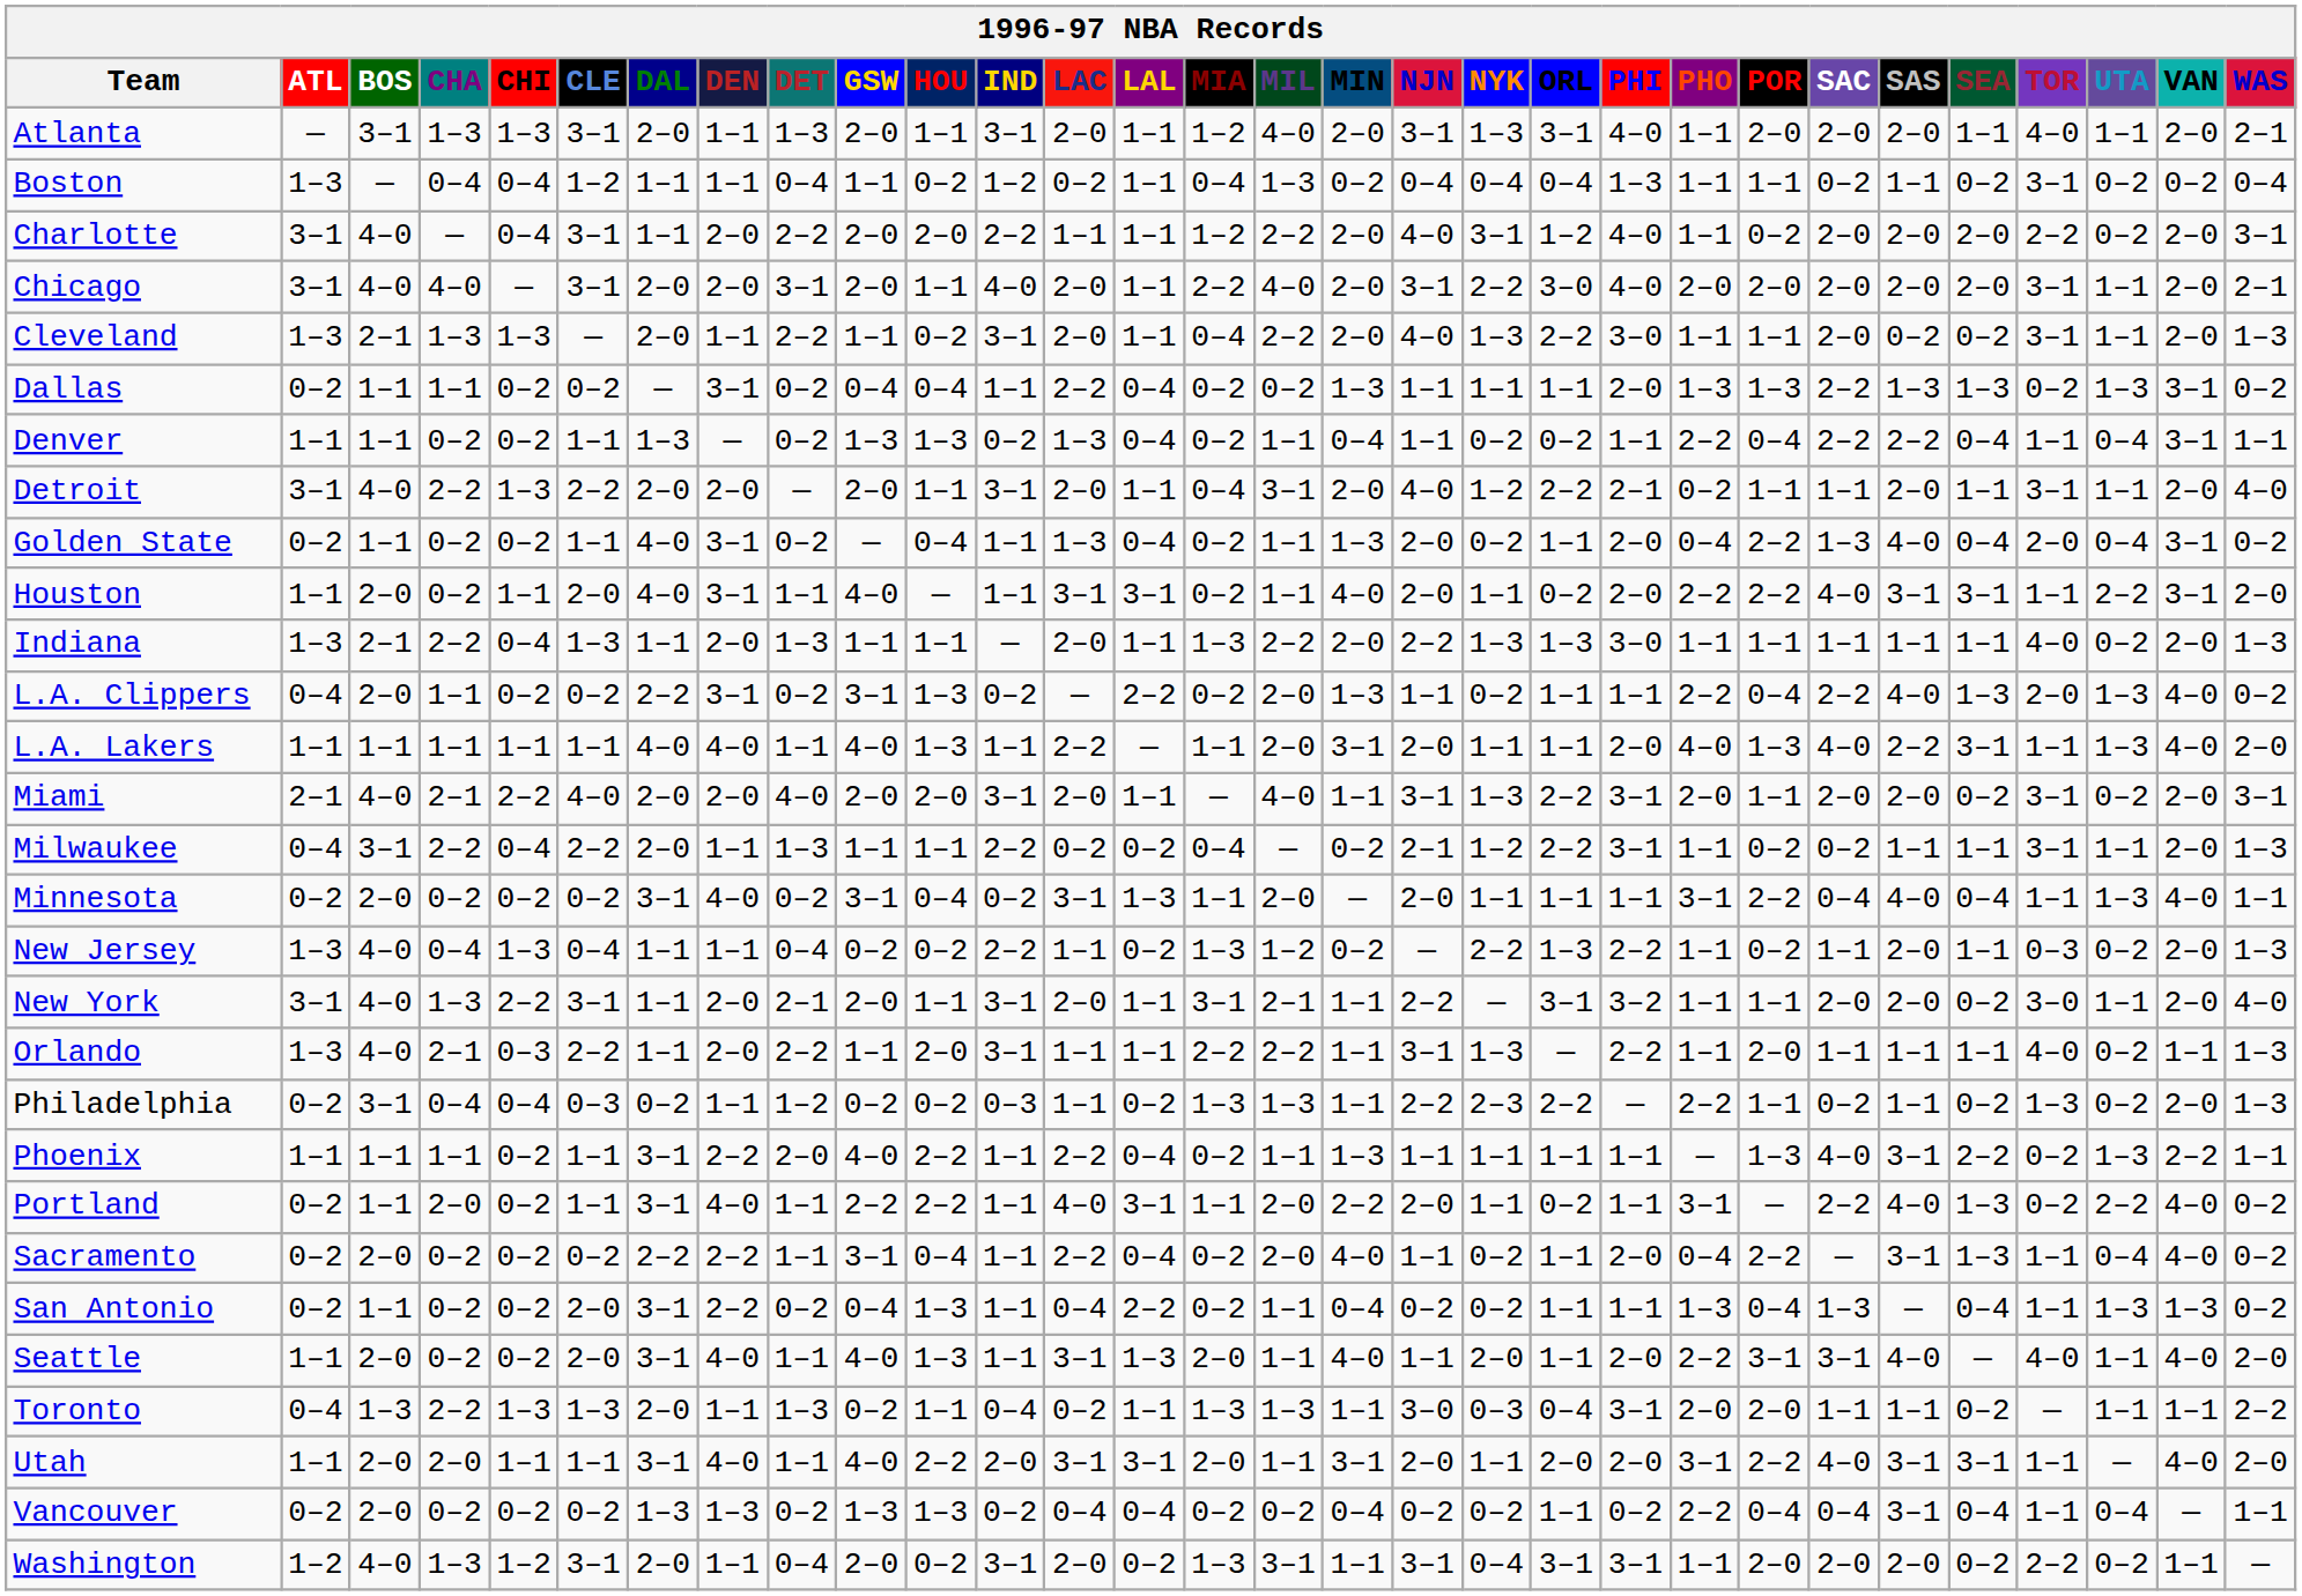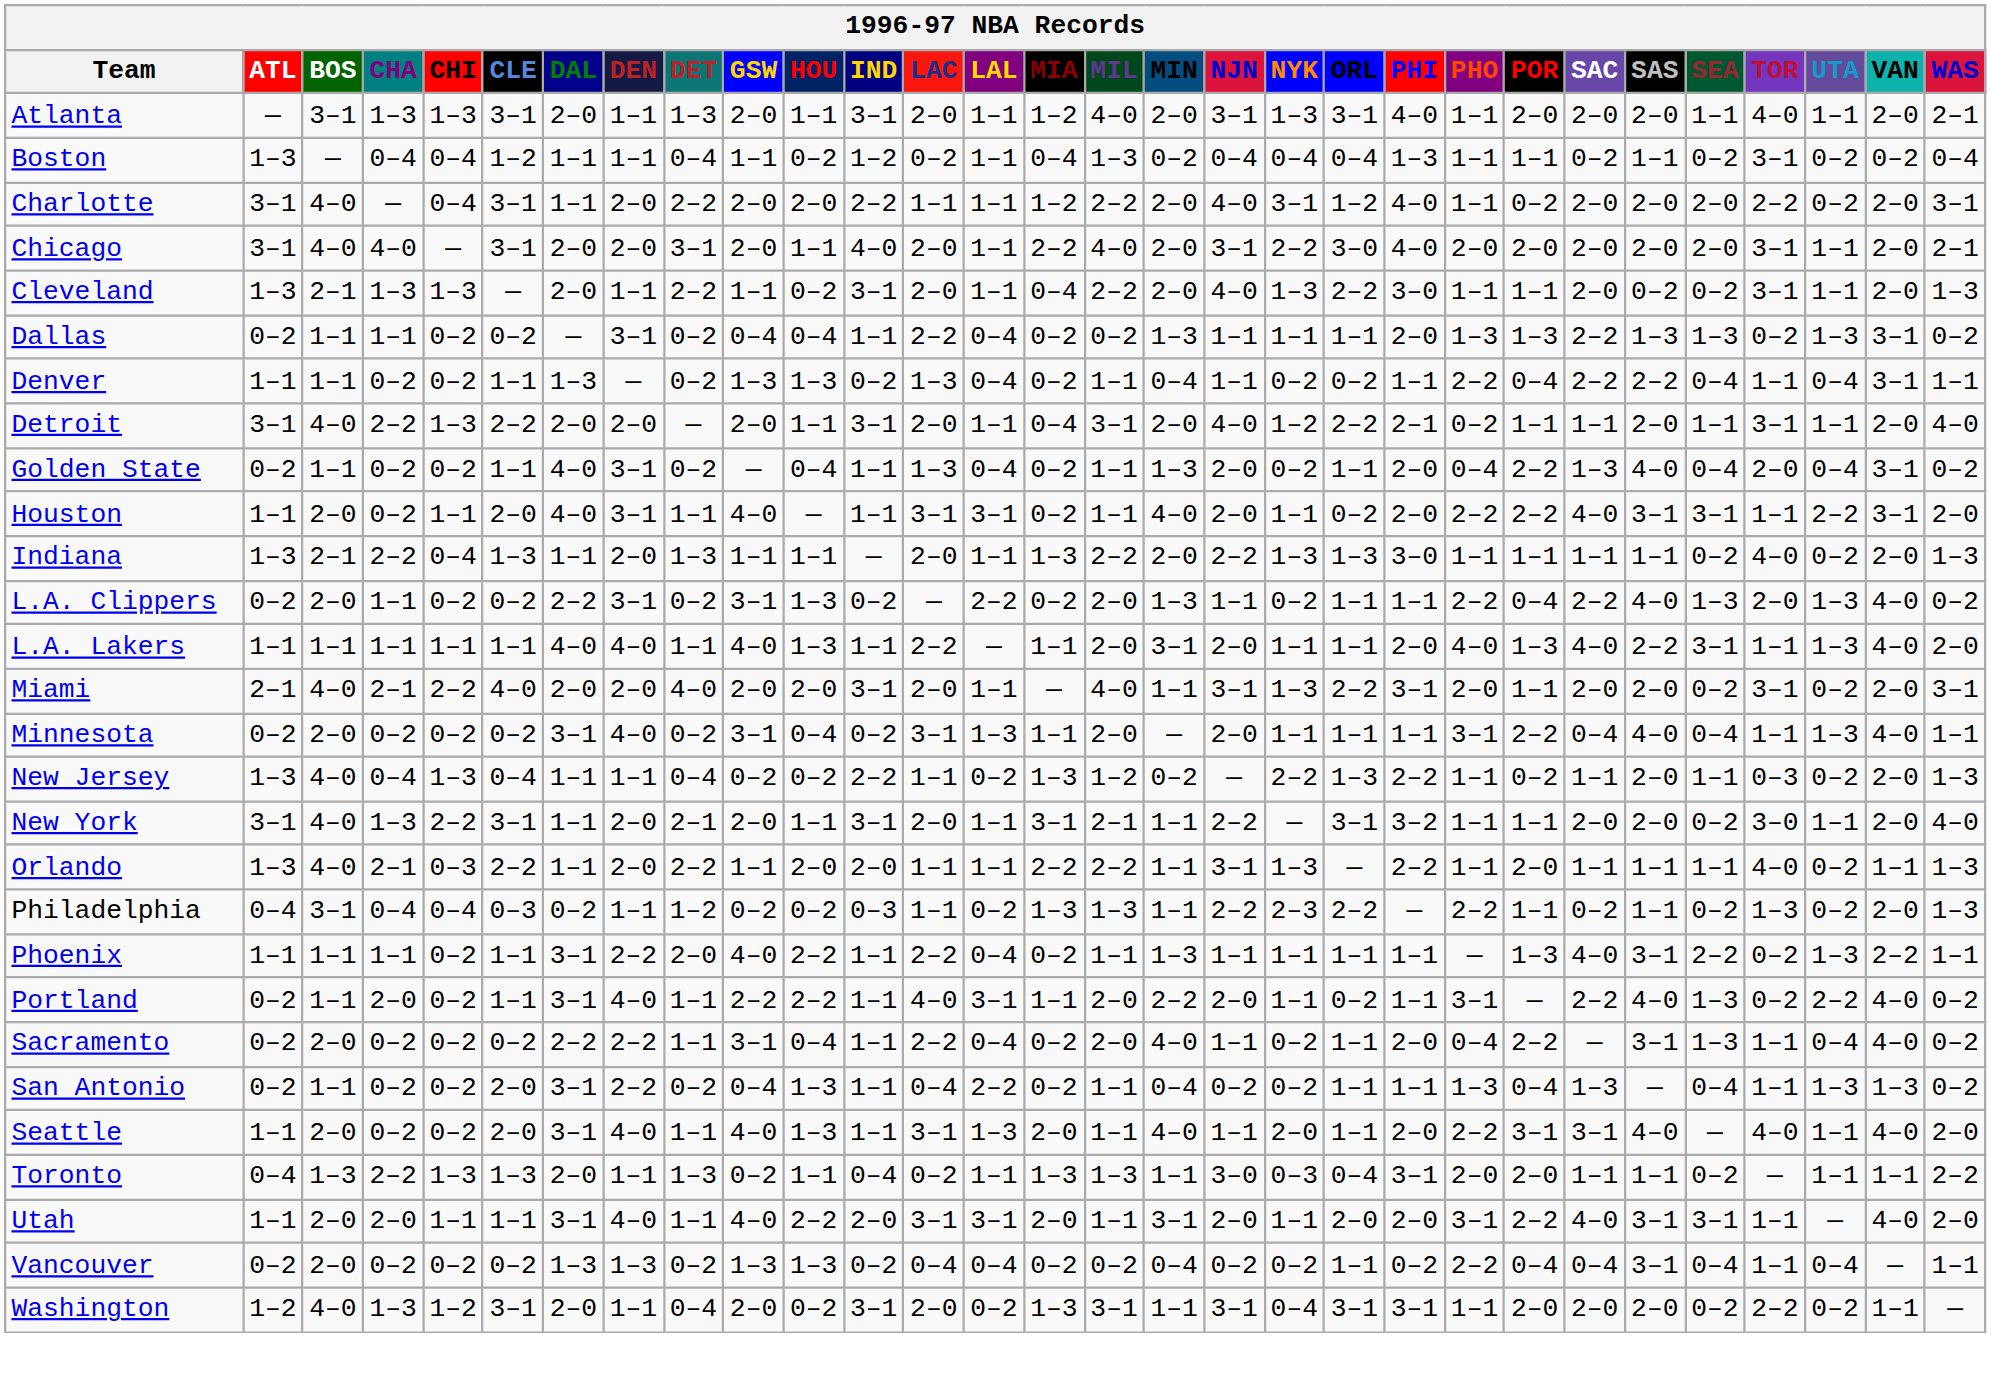Indiana | SEA: 1–1 -> 0–2
L.A. Clippers | ATL: 0–4 -> 0–2
- row: Milwaukee | 0–4 | 3–1 | 2–2 | 0–4 | 2–2 | 2–0 | 1–1 | 1–3 | 1–1 | 1–1 | 2–2 | 0–2 | 0–2 | 0–4 | — | 0–2 | 2–1 | 1–2 | 2–2 | 3–1 | 1–1 | 0–2 | 0–2 | 1–1 | 1–1 | 3–1 | 1–1 | 2–0 | 1–3
Orlando | IND: 3–1 -> 2–0
Philadelphia | ATL: 0–2 -> 0–4
